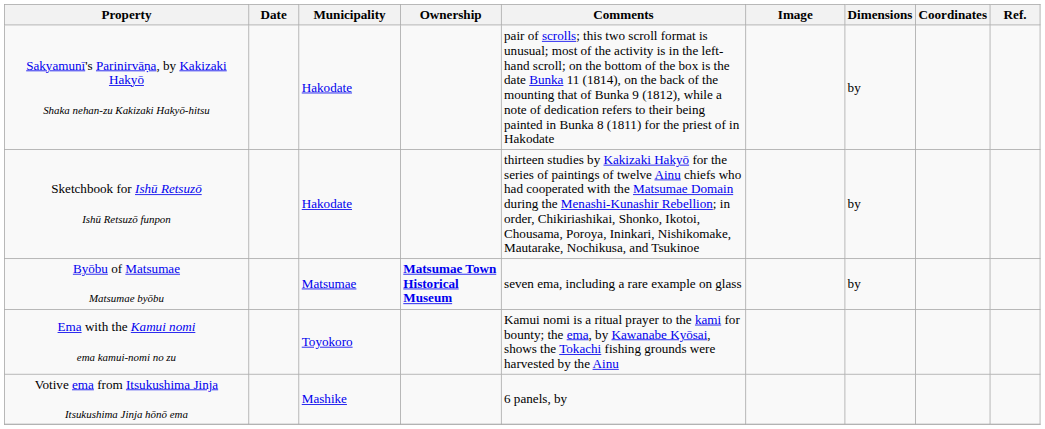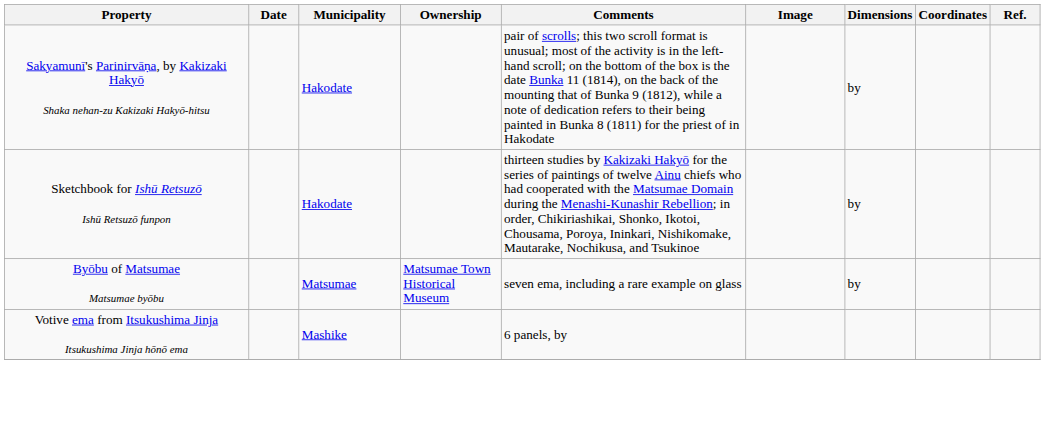Byōbu of Matsumae Matsumae byōbu | Ownership: bold -> normal
- row: Ema with the Kamui nomi ema kamui-nomi no zu | Toyokoro | Kamui nomi is a ritual prayer to the kami for bounty; the ema, by Kawanabe Kyōsai, shows the Tokachi fishing grounds were harvested by the Ainu
